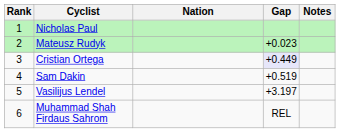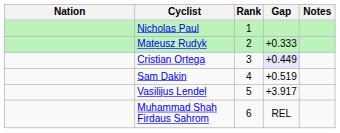columns swapped: Rank <-> Nation
Mateusz Rudyk | Gap: +0.023 -> +0.333
Vasilijus Lendel | Gap: +3.197 -> +3.917
